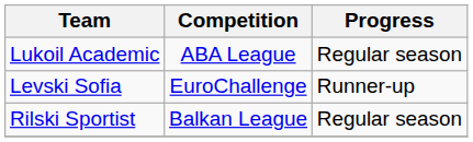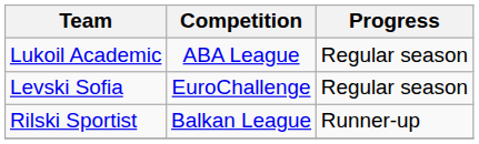Levski Sofia | Progress: Runner-up -> Regular season
Rilski Sportist | Progress: Regular season -> Runner-up
